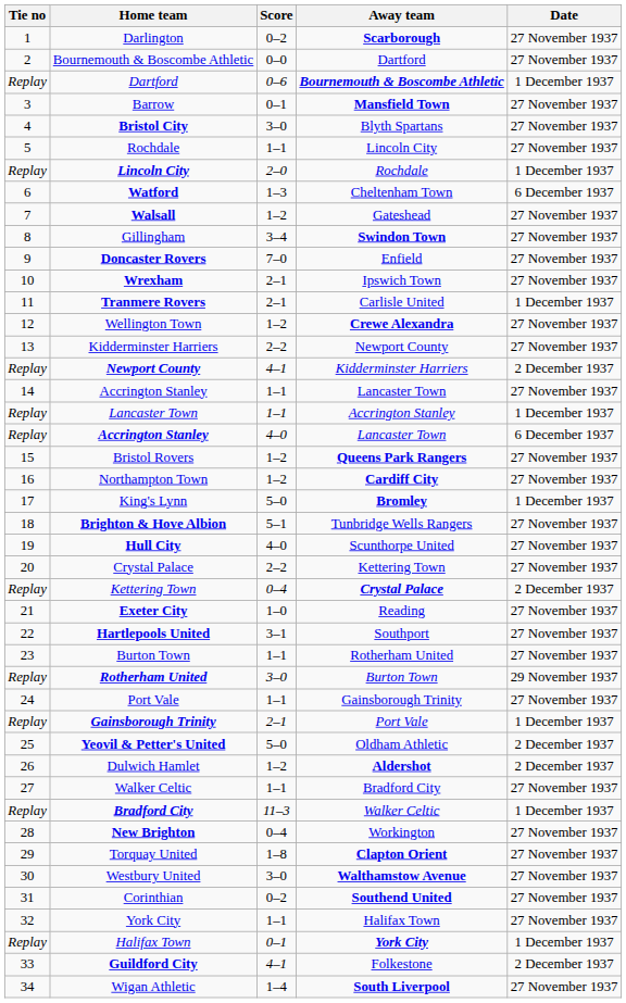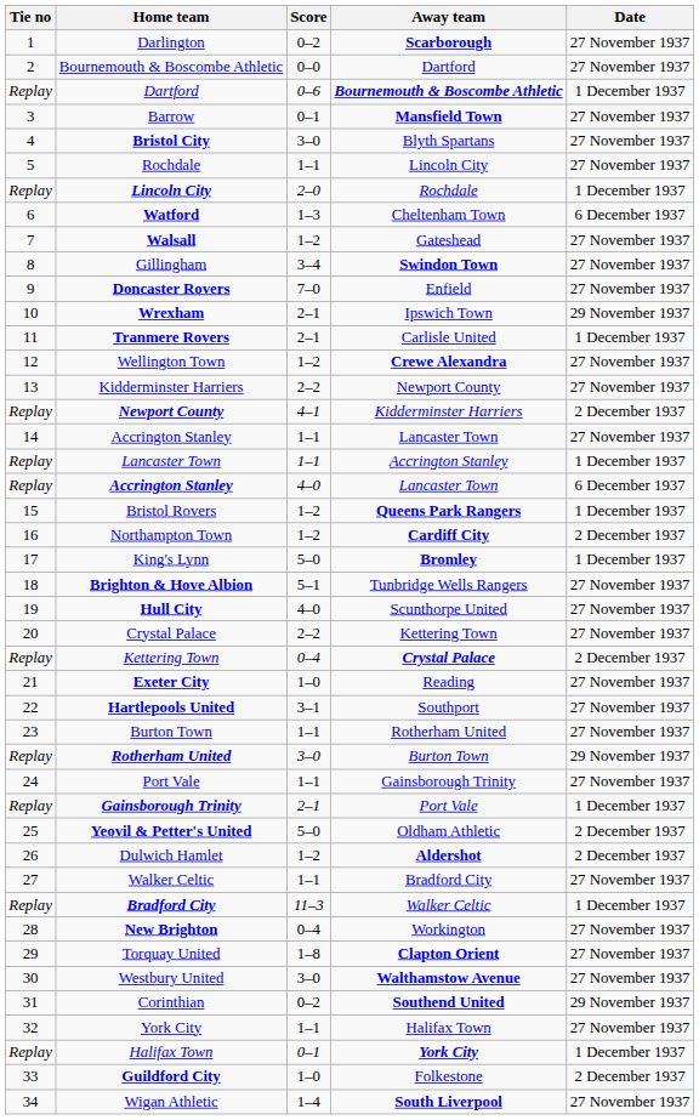Wrexham | Date: 27 November 1937 -> 29 November 1937
Bristol Rovers | Date: 27 November 1937 -> 1 December 1937
Northampton Town | Date: 27 November 1937 -> 2 December 1937
Corinthian | Date: 27 November 1937 -> 29 November 1937
Guildford City | Score: 4–1 -> 1–0
